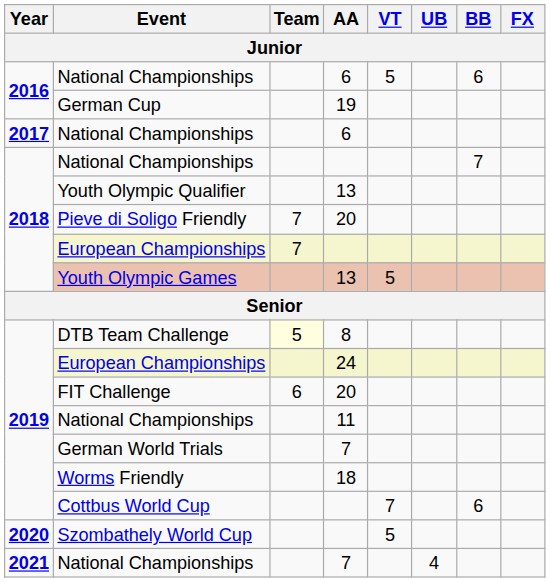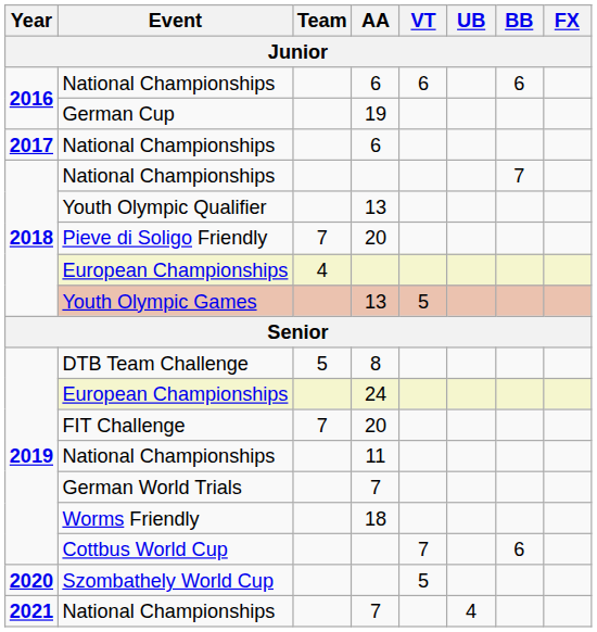2016 / National Championships | VT: 5 -> 6
2018 / European Championships | Team: 7 -> 4
DTB Team Challenge | Team: lightyellow background -> no background
FIT Challenge | Team: 6 -> 7
